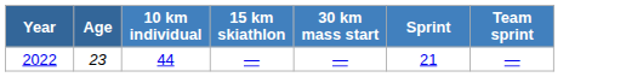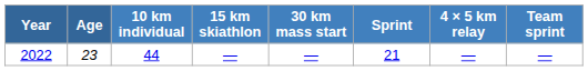+ column: 4 × 5 km relay | —
